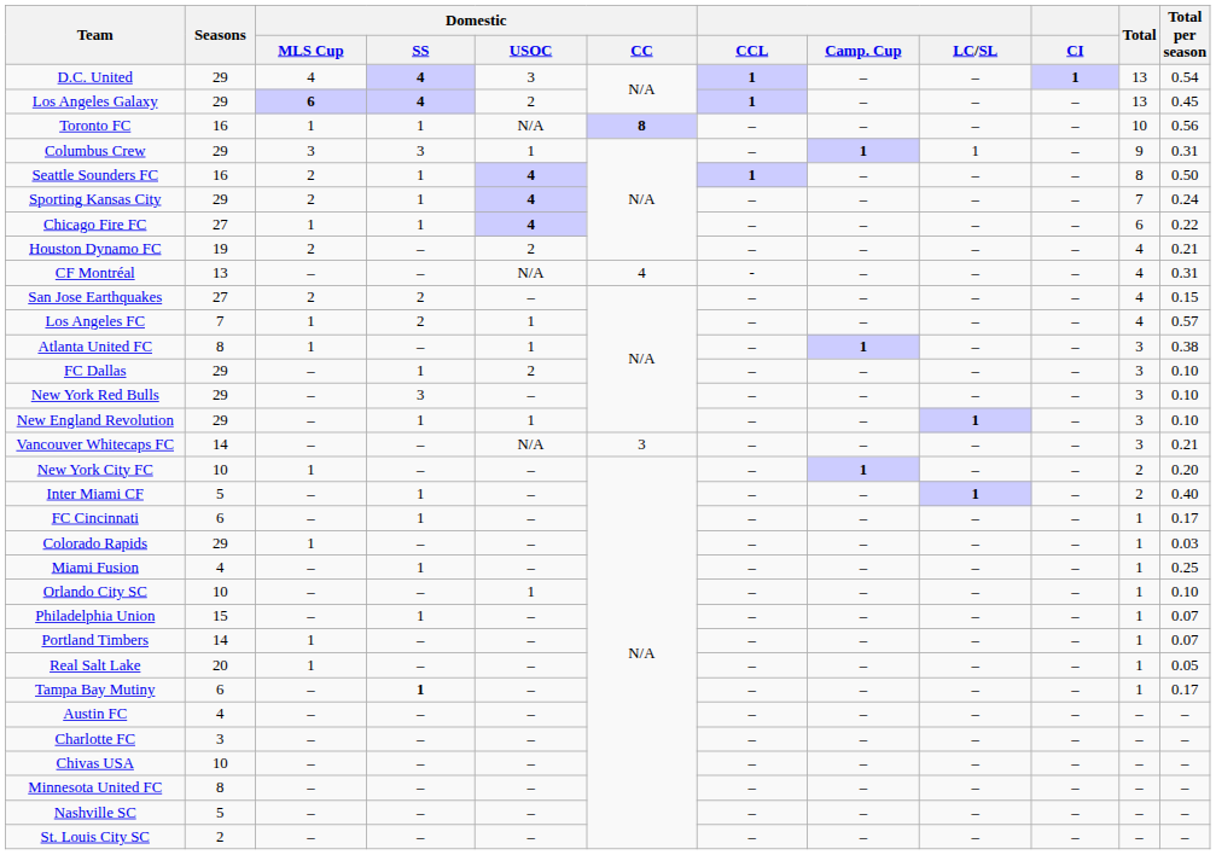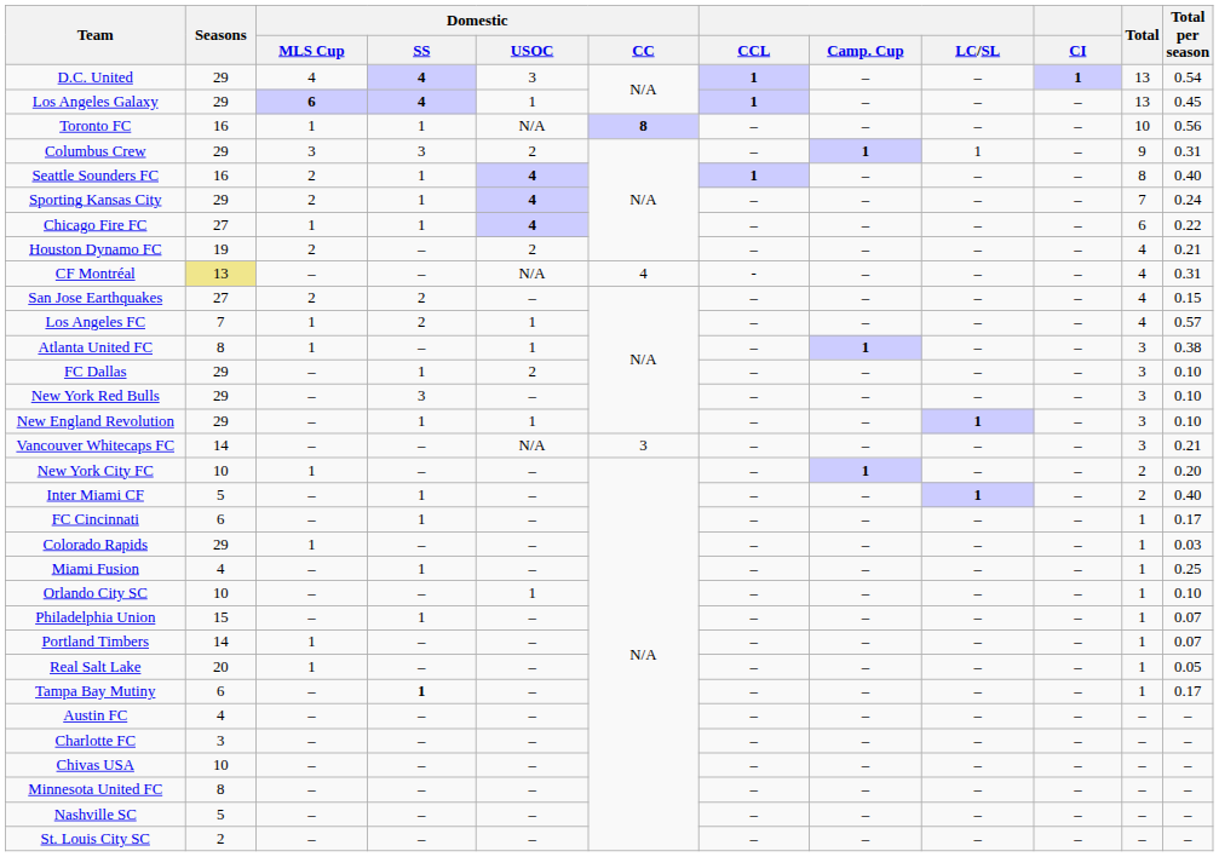Los Angeles Galaxy | Domestic / USOC: 2 -> 1
Columbus Crew | Domestic / USOC: 1 -> 2
Seattle Sounders FC | Total per season: 0.50 -> 0.40
CF Montréal | Seasons: no background -> khaki background
